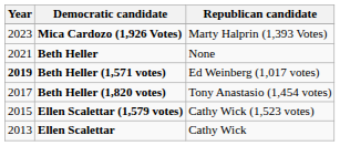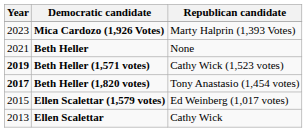Beth Heller (1,571 votes) | Republican candidate: Ed Weinberg (1,017 votes) -> Cathy Wick (1,523 votes)
Beth Heller (1,820 votes) | Year: normal -> bold
Ellen Scalettar (1,579 votes) | Republican candidate: Cathy Wick (1,523 votes) -> Ed Weinberg (1,017 votes)
